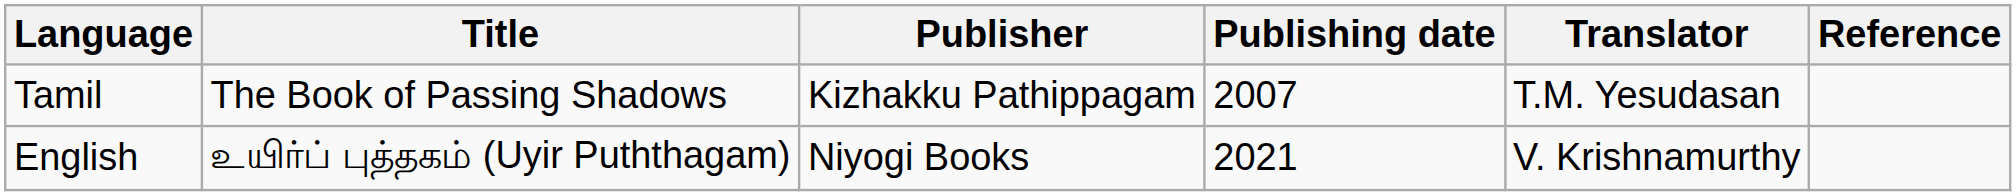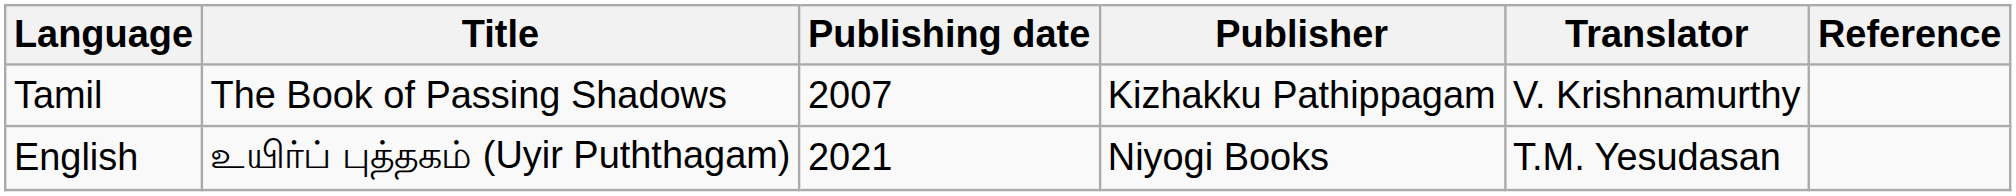columns swapped: Publisher <-> Publishing date
Tamil | Translator: T.M. Yesudasan -> V. Krishnamurthy
English | Translator: V. Krishnamurthy -> T.M. Yesudasan
